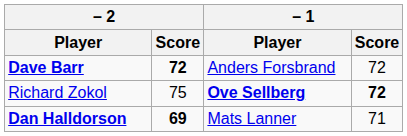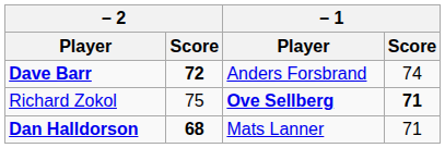Dave Barr | – 1 / Score: 72 -> 74
Richard Zokol | – 1 / Score: 72 -> 71
Dan Halldorson | – 2 / Score: 69 -> 68
